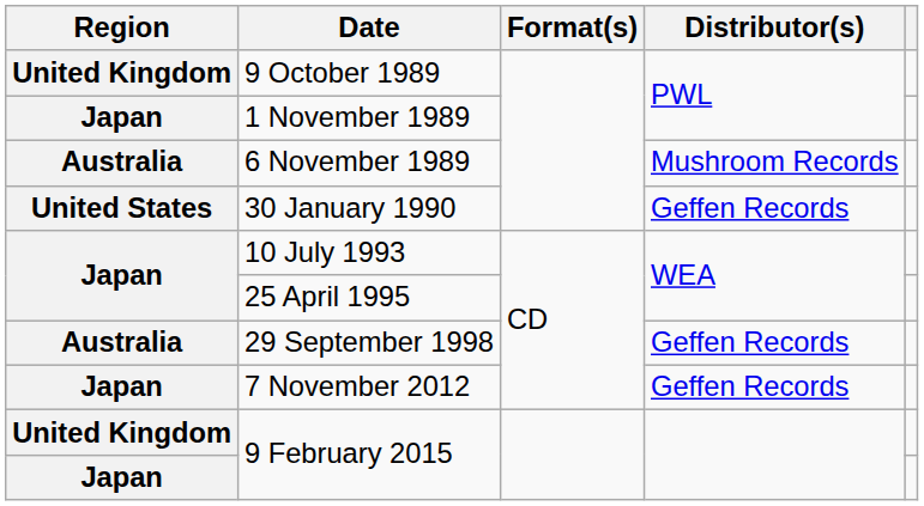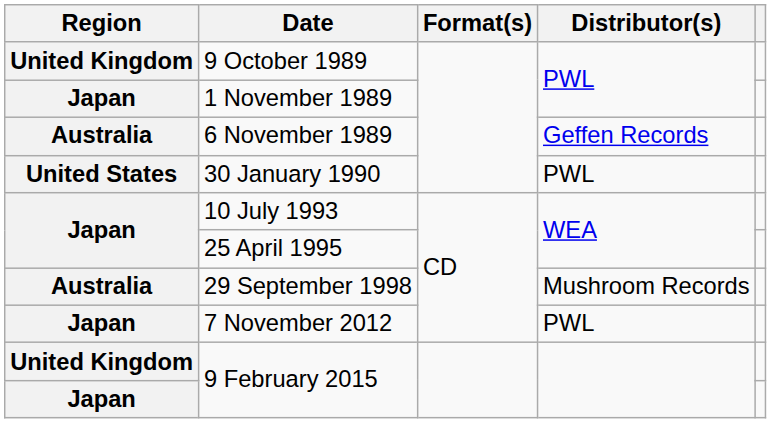6 November 1989 | Distributor(s): Mushroom Records -> Geffen Records
30 January 1990 | Distributor(s): Geffen Records -> PWL
29 September 1998 | Distributor(s): Geffen Records -> Mushroom Records
7 November 2012 | Distributor(s): Geffen Records -> PWL
